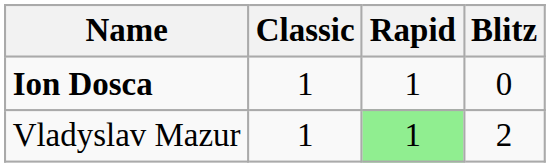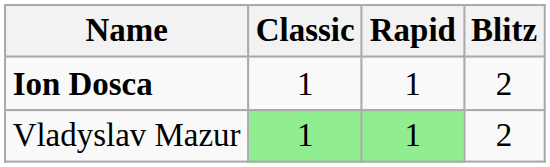Ion Dosca | Blitz: 0 -> 2
Vladyslav Mazur | Classic: no background -> lightgreen background
